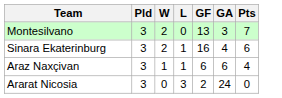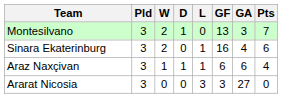+ column: D | 1 | 0 | 1 | 0
Ararat Nicosia | GF: 2 -> 3
Ararat Nicosia | GA: 24 -> 27
